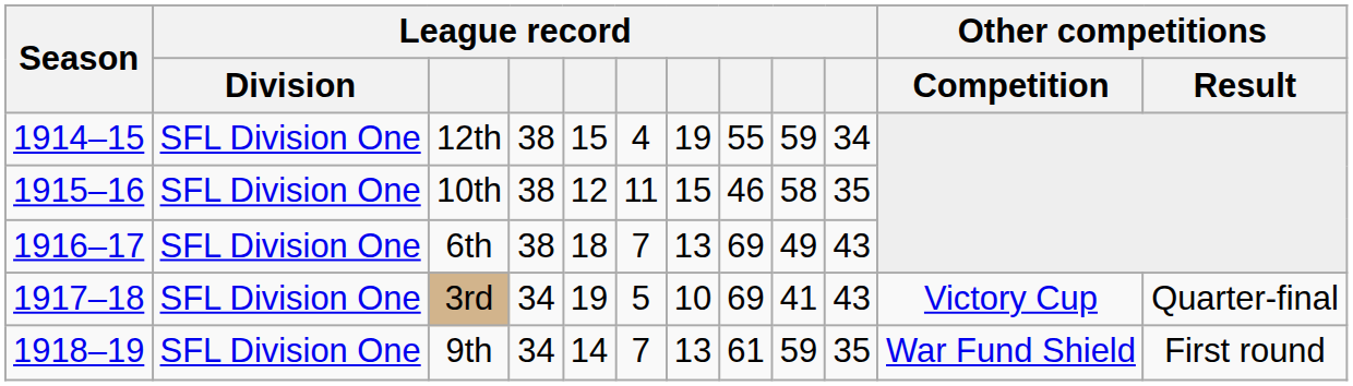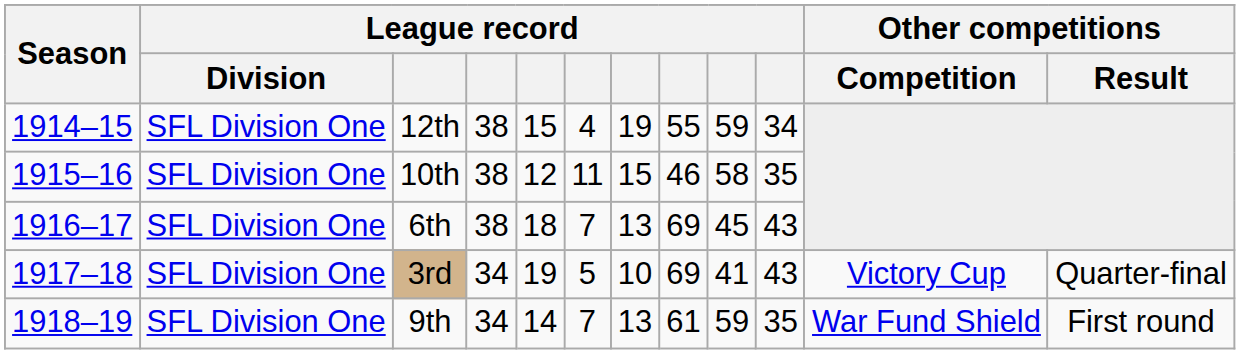6th | column 9: 49 -> 45
